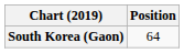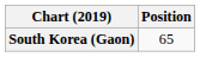South Korea (Gaon) | Position: 64 -> 65
